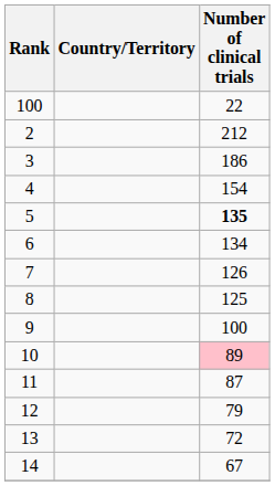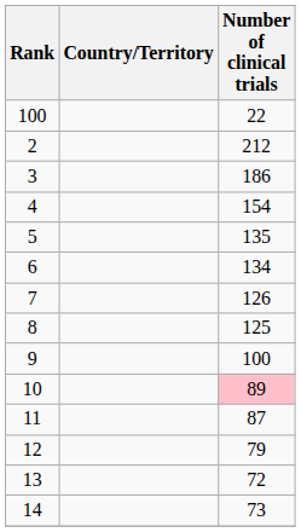5 | Number of clinical trials: bold -> normal
14 | Number of clinical trials: 67 -> 73
